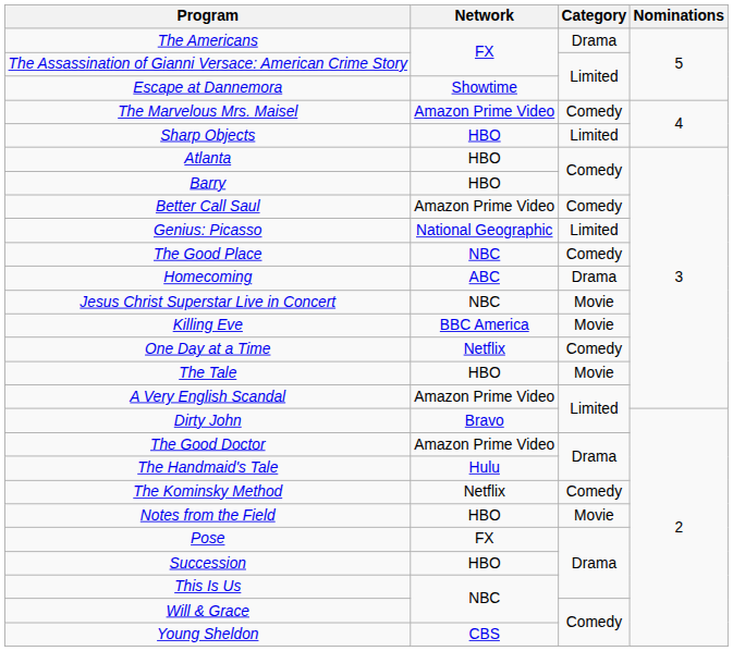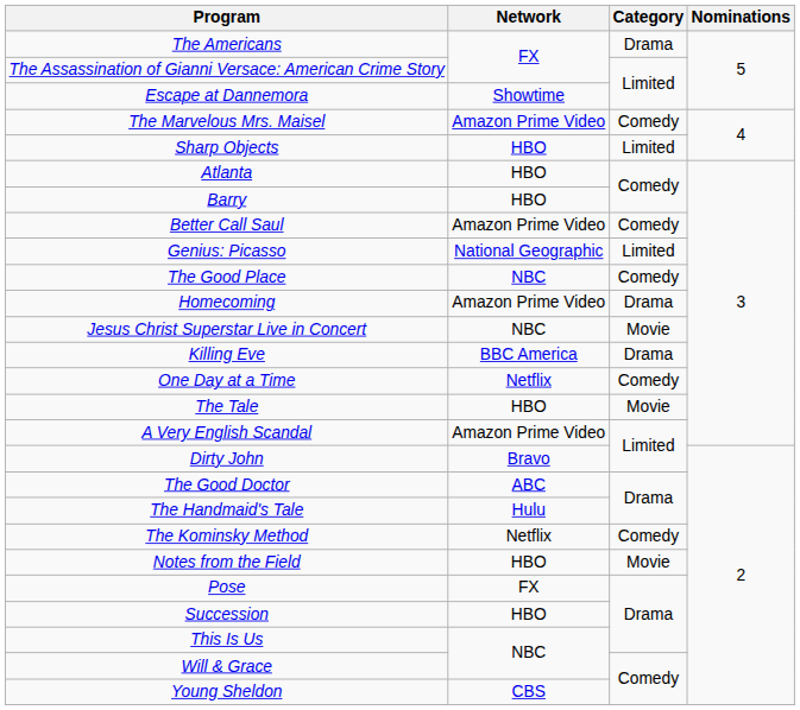Homecoming | Network: ABC -> Amazon Prime Video
Killing Eve | Category: Movie -> Drama
The Good Doctor | Network: Amazon Prime Video -> ABC
